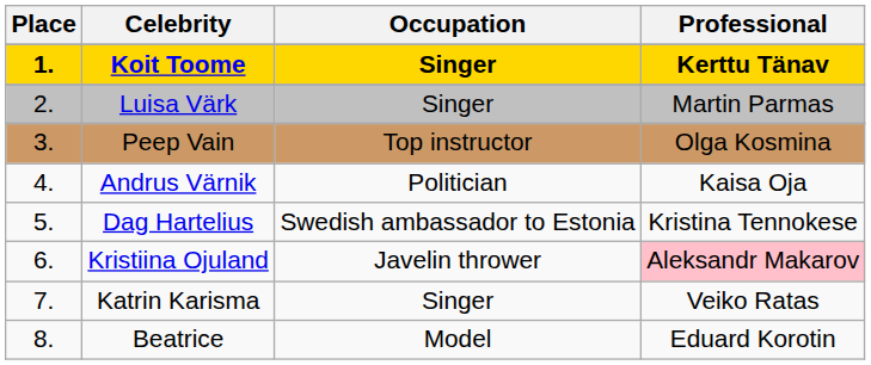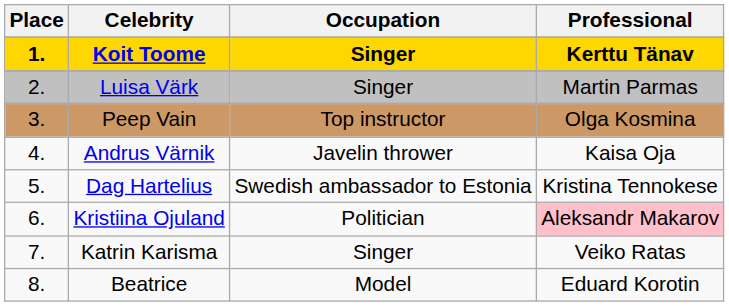Andrus Värnik | Occupation: Politician -> Javelin thrower
Kristiina Ojuland | Occupation: Javelin thrower -> Politician
